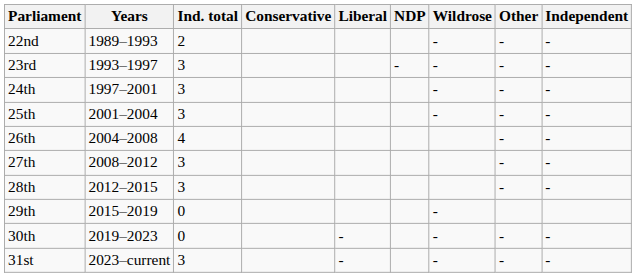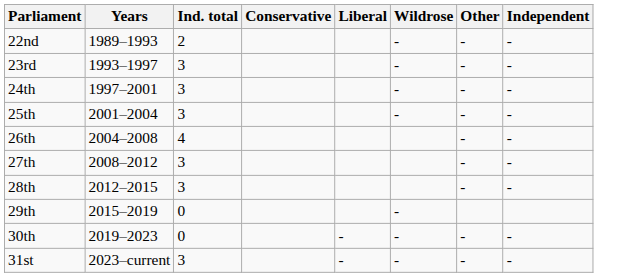- column: NDP | -
